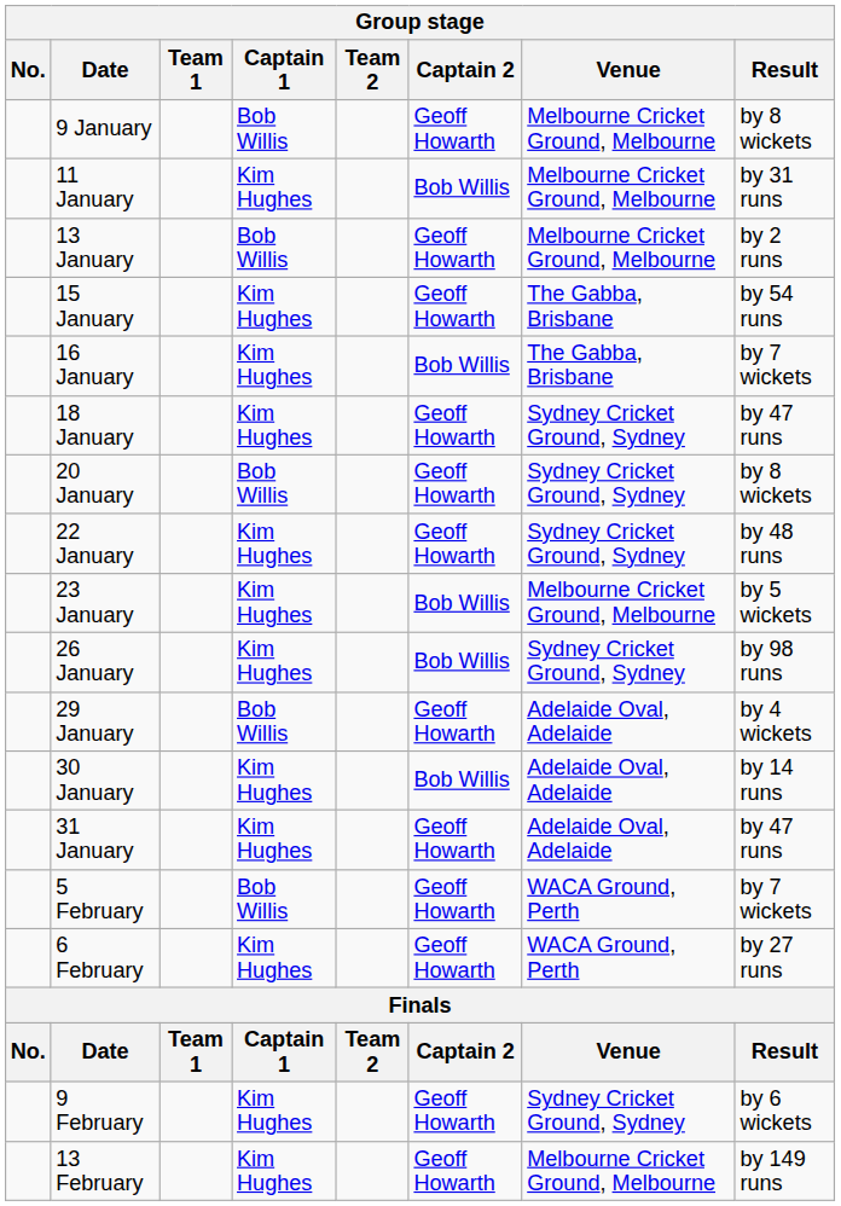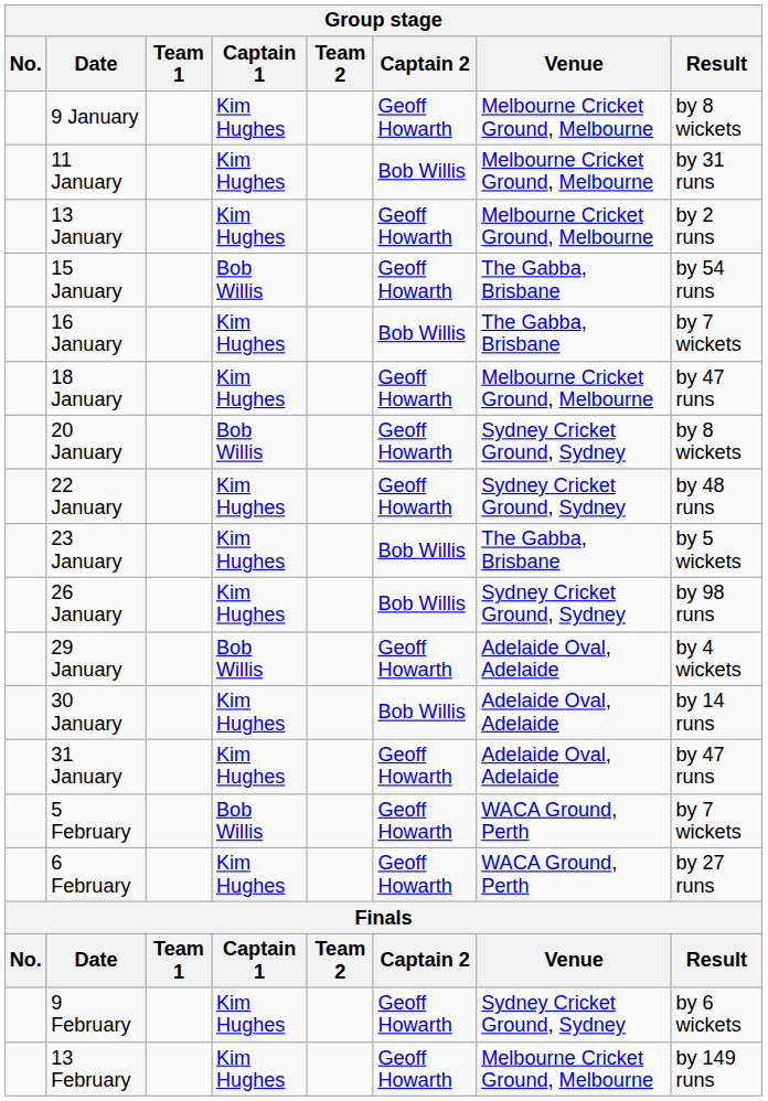9 January | Captain 1: Bob Willis -> Kim Hughes
13 January | Captain 1: Bob Willis -> Kim Hughes
15 January | Captain 1: Kim Hughes -> Bob Willis
18 January | Venue: Sydney Cricket Ground, Sydney -> Melbourne Cricket Ground, Melbourne
23 January | Venue: Melbourne Cricket Ground, Melbourne -> The Gabba, Brisbane
